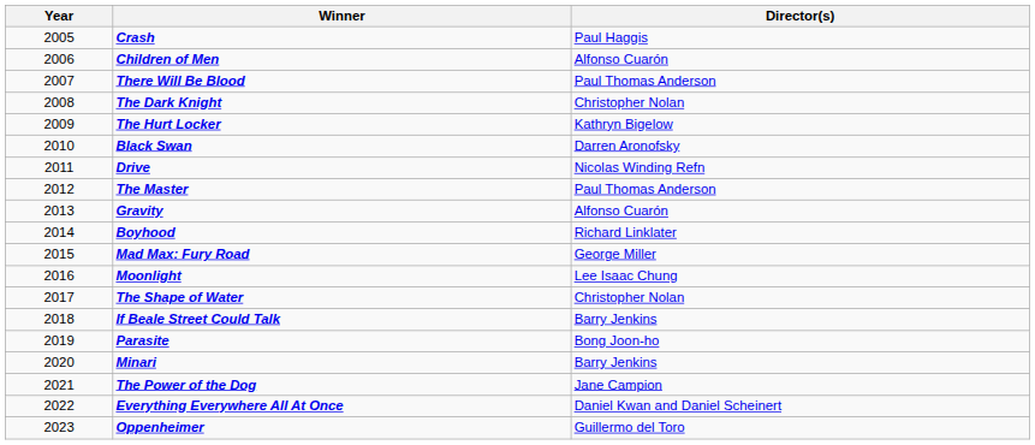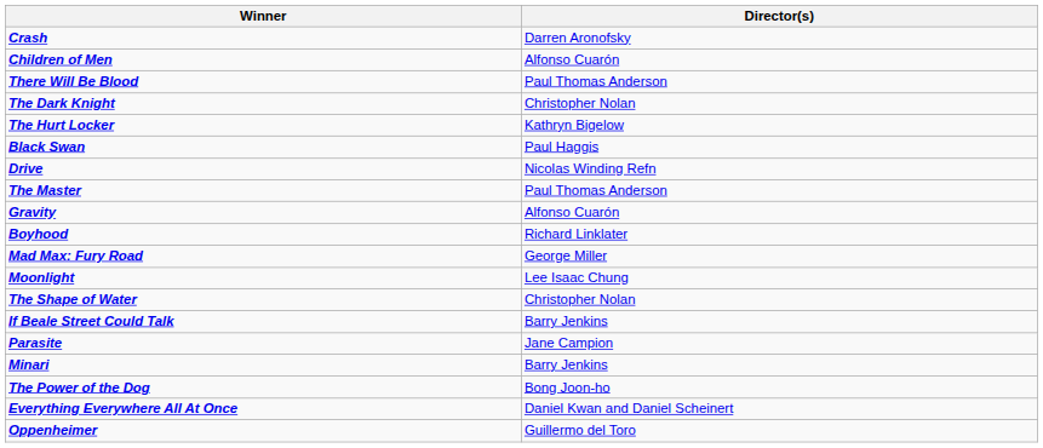- column: Year | 2005 | 2006 | 2007 | 2008 | 2009 | 2010 | 2011 | 2012 | 2013 | 2014 | 2015 | 2016 | 2017 | 2018 | 2019 | 2020 | 2021 | 2022 | 2023
Crash | Director(s): Paul Haggis -> Darren Aronofsky
Black Swan | Director(s): Darren Aronofsky -> Paul Haggis
Parasite | Director(s): Bong Joon-ho -> Jane Campion
The Power of the Dog | Director(s): Jane Campion -> Bong Joon-ho
